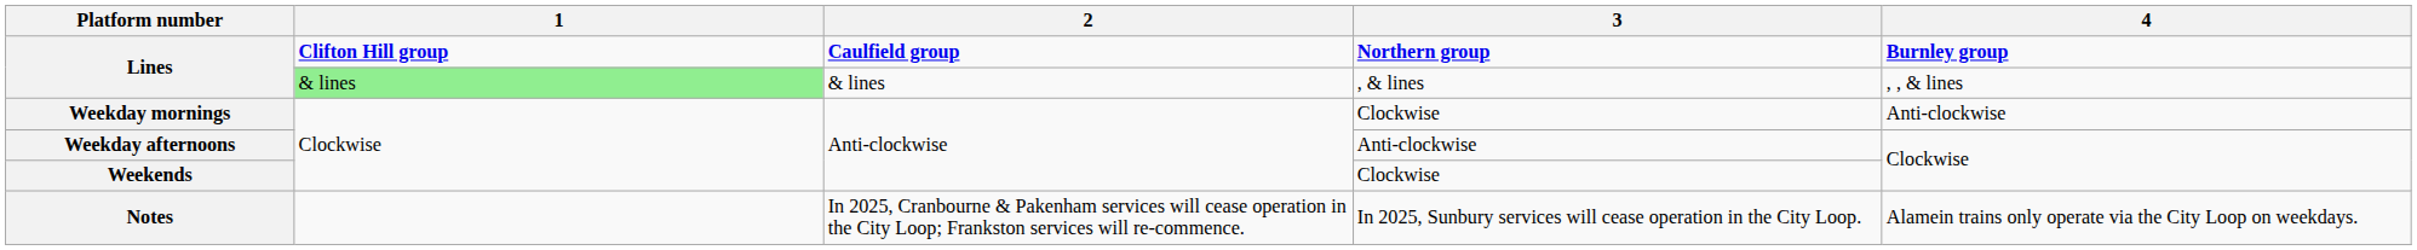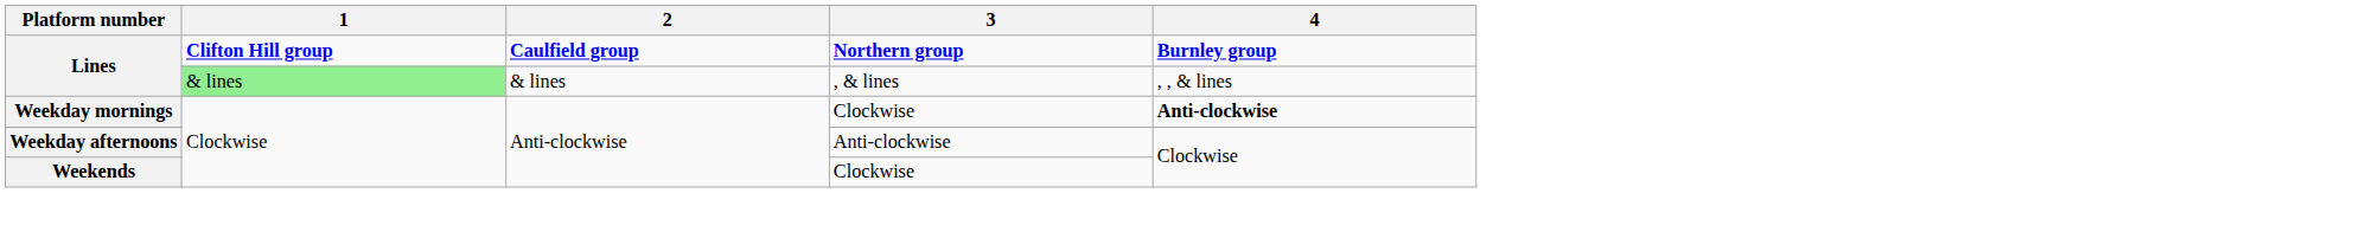Weekday mornings | 4: normal -> bold
- row: Notes | In 2025, Cranbourne & Pakenham services will cease operation in the City Loop; Frankston services will re-commence. | In 2025, Sunbury services will cease operation in the City Loop. | Alamein trains only operate via the City Loop on weekdays.
